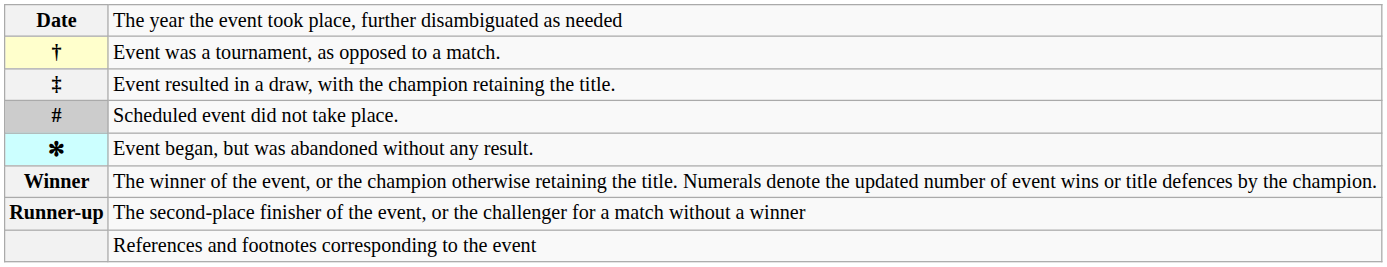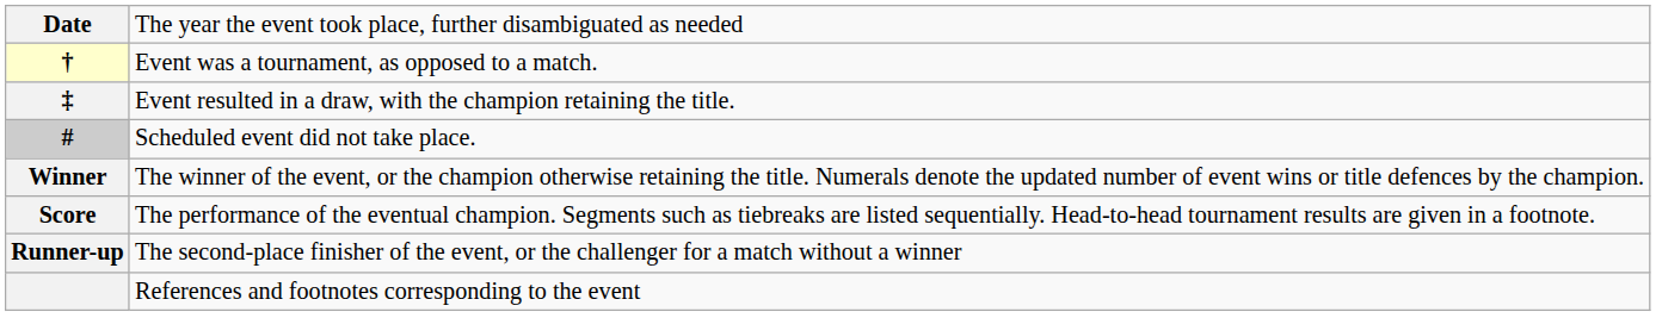- row: ✻ | Event began, but was abandoned without any result.
+ row: Score | The performance of the eventual champion. Segments such as tiebreaks are listed sequentially. Head-to-head tournament results are given in a footnote.
